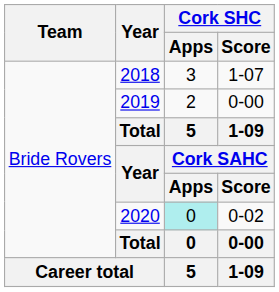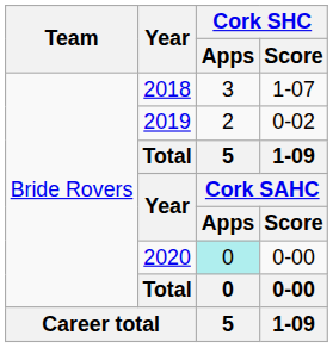2019 | Cork SHC / Score: 0-00 -> 0-02
2020 | Cork SHC / Score: 0-02 -> 0-00
